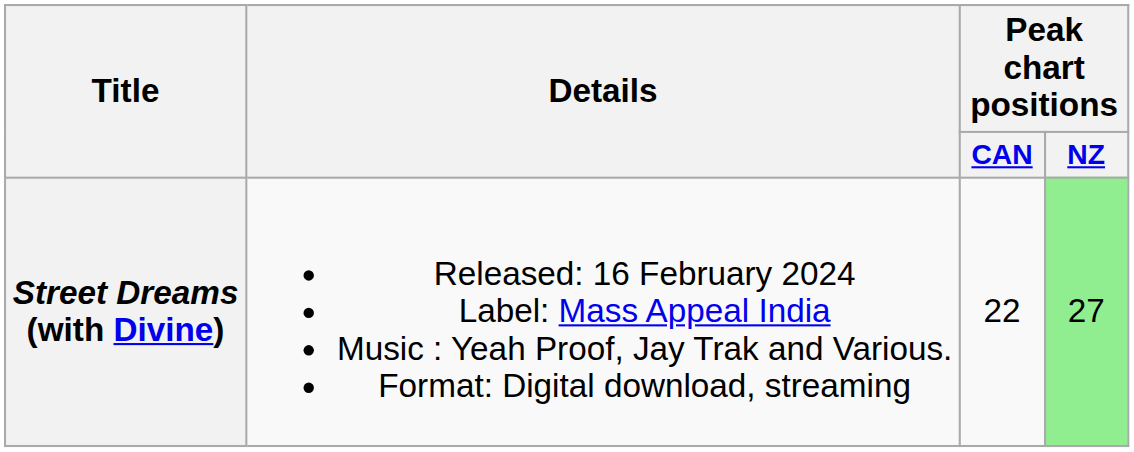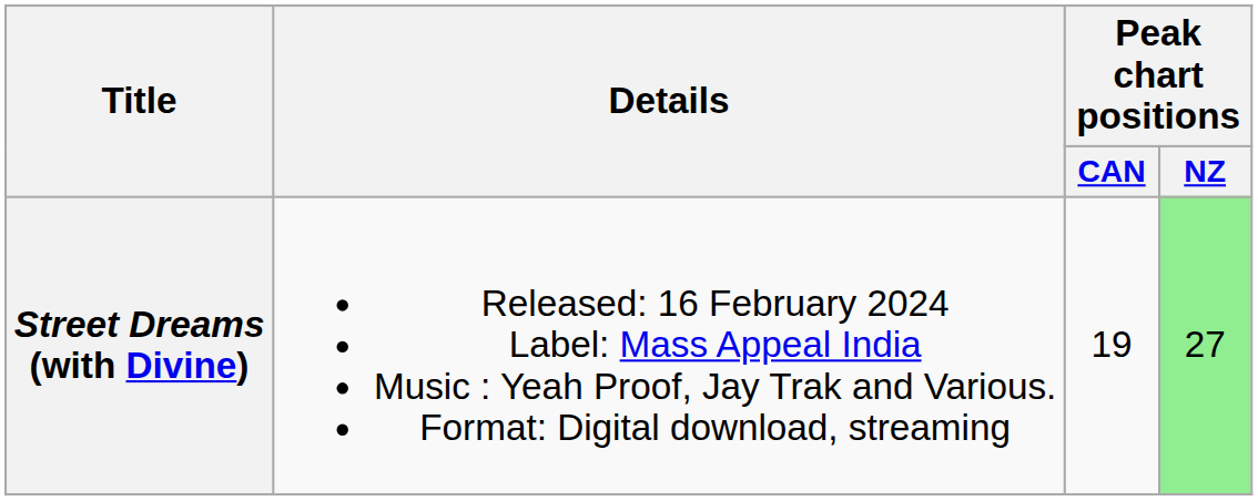Street Dreams (with Divine) | Peak chart positions / CAN: 22 -> 19
